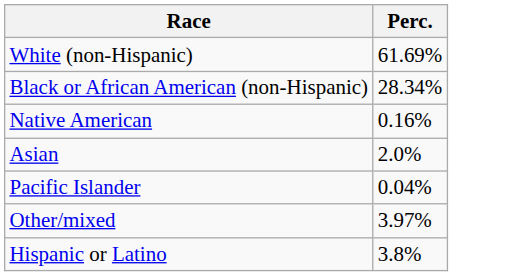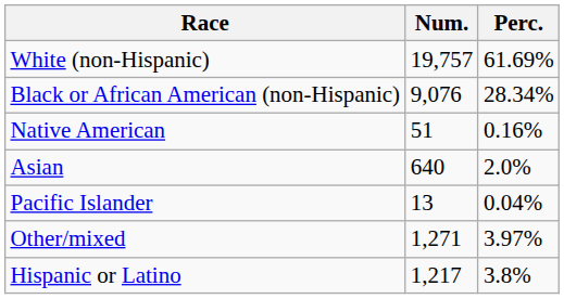+ column: Num. | 19,757 | 9,076 | 51 | 640 | 13 | 1,271 | 1,217
